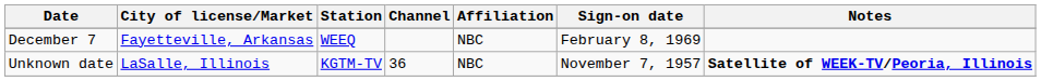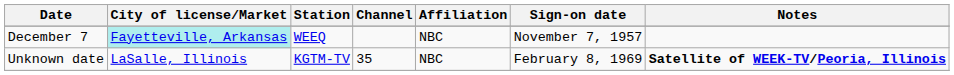December 7 | City of license/Market: no background -> paleturquoise background
December 7 | Sign-on date: February 8, 1969 -> November 7, 1957
Unknown date | Channel: 36 -> 35
Unknown date | Sign-on date: November 7, 1957 -> February 8, 1969
